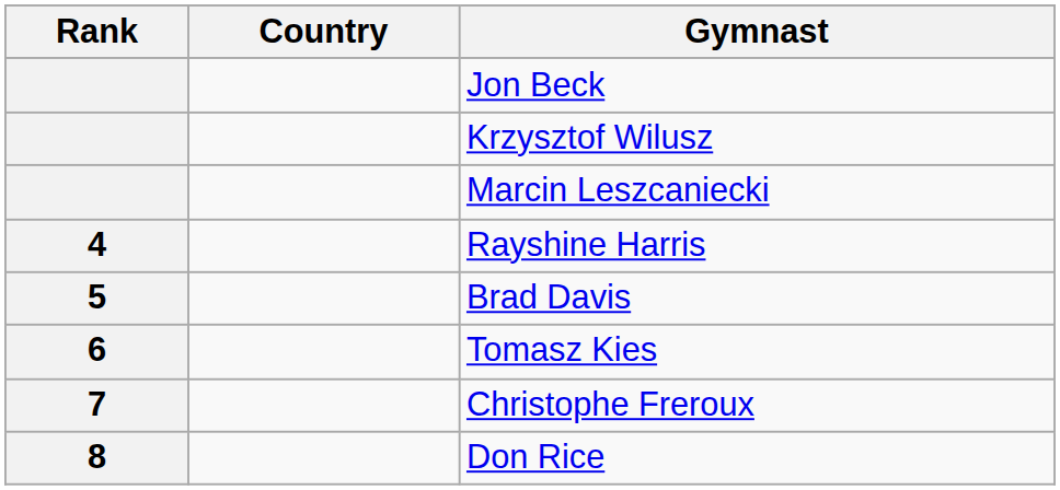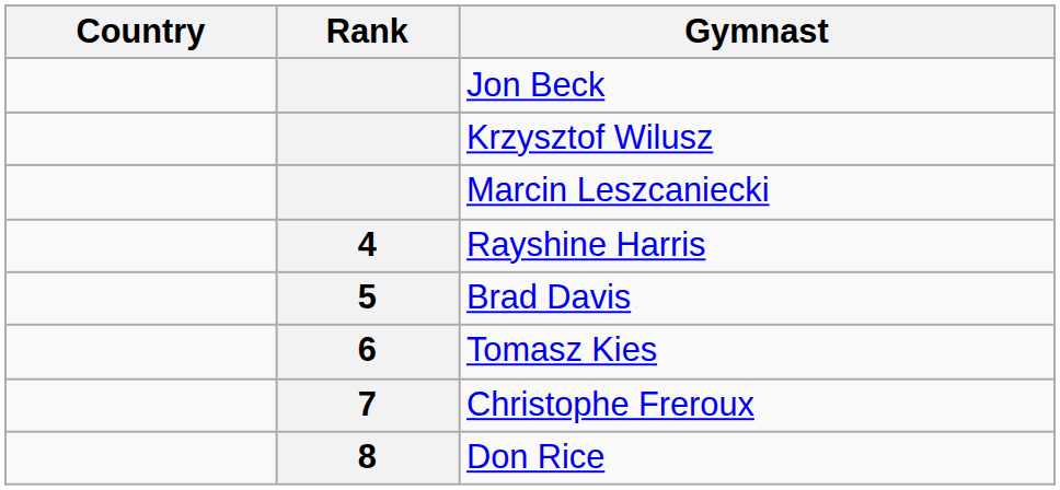columns swapped: Rank <-> Country
